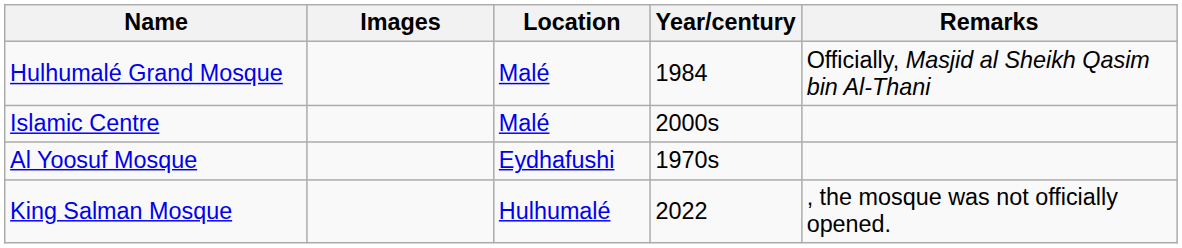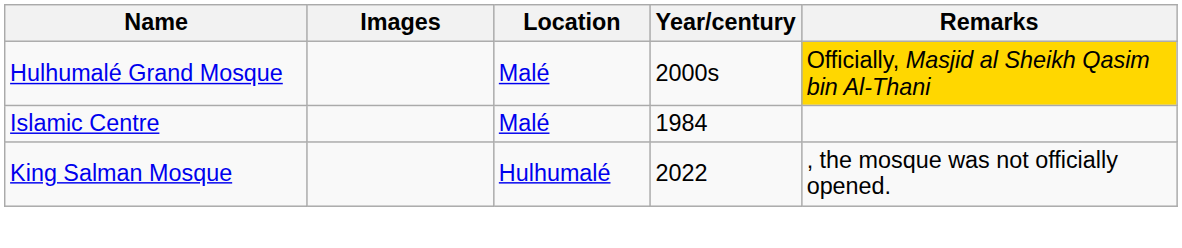Hulhumalé Grand Mosque | Year/century: 1984 -> 2000s
Hulhumalé Grand Mosque | Remarks: no background -> gold background
Islamic Centre | Year/century: 2000s -> 1984
- row: Al Yoosuf Mosque | Eydhafushi | 1970s
